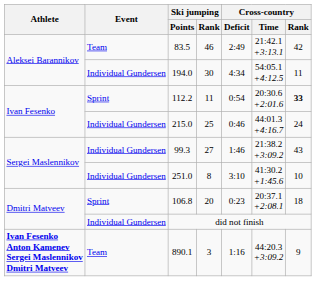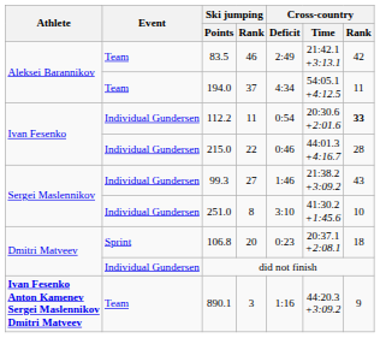194.0 | Event: Individual Gundersen -> Team
194.0 | Ski jumping / Rank: 30 -> 37
112.2 | Event: Sprint -> Individual Gundersen
215.0 | Ski jumping / Rank: 25 -> 22
215.0 | Cross-country / Rank: 24 -> 28
